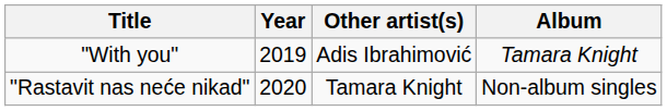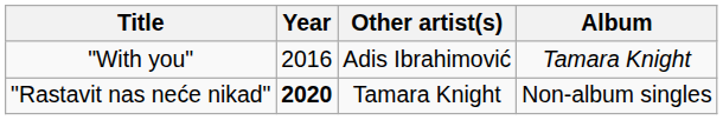"With you" | Year: 2019 -> 2016
"Rastavit nas neće nikad" | Year: normal -> bold
